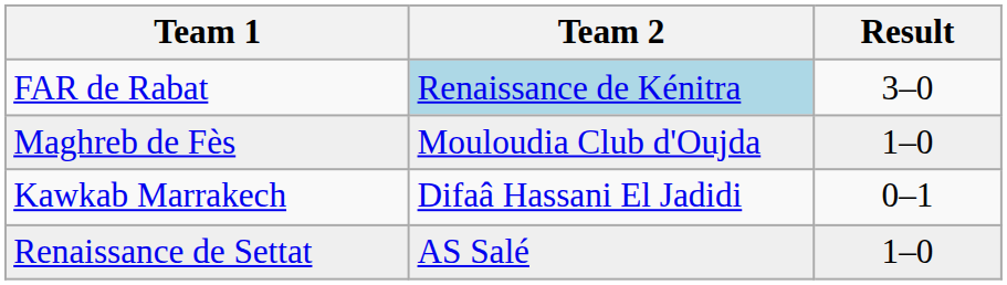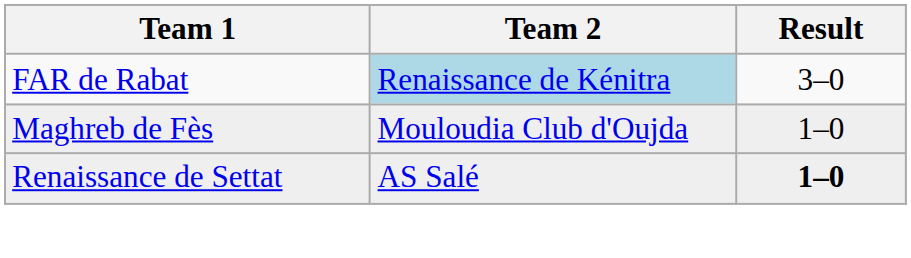- row: Kawkab Marrakech | Difaâ Hassani El Jadidi | 0–1
Renaissance de Settat | Result: normal -> bold
